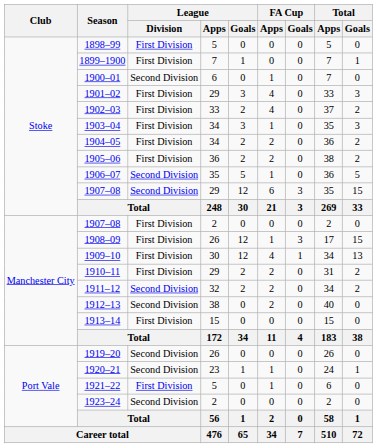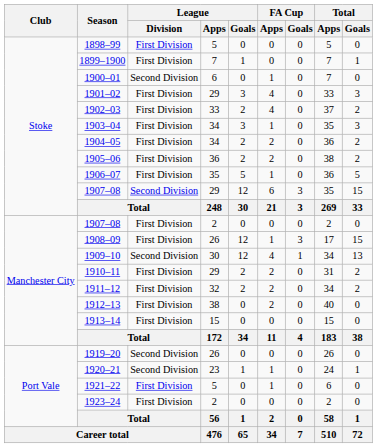1906–07 | League / Division: Second Division -> First Division
1909–10 | League / Division: First Division -> Second Division
1911–12 | League / Division: Second Division -> First Division
1912–13 | League / Division: Second Division -> First Division
1923–24 | League / Division: Second Division -> First Division
